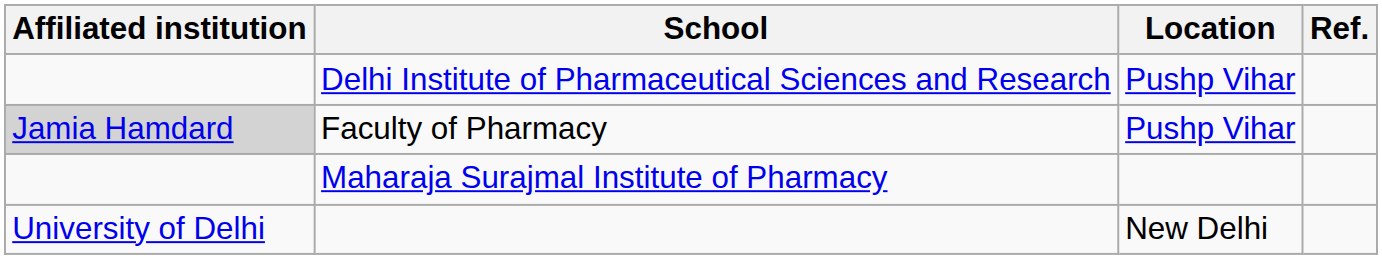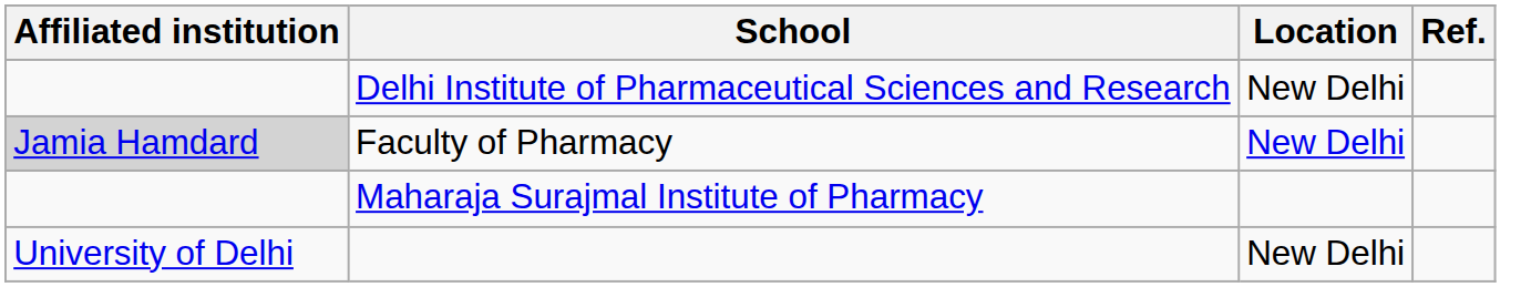Delhi Institute of Pharmaceutical Sciences and Research | Location: Pushp Vihar -> New Delhi
Faculty of Pharmacy | Location: Pushp Vihar -> New Delhi
